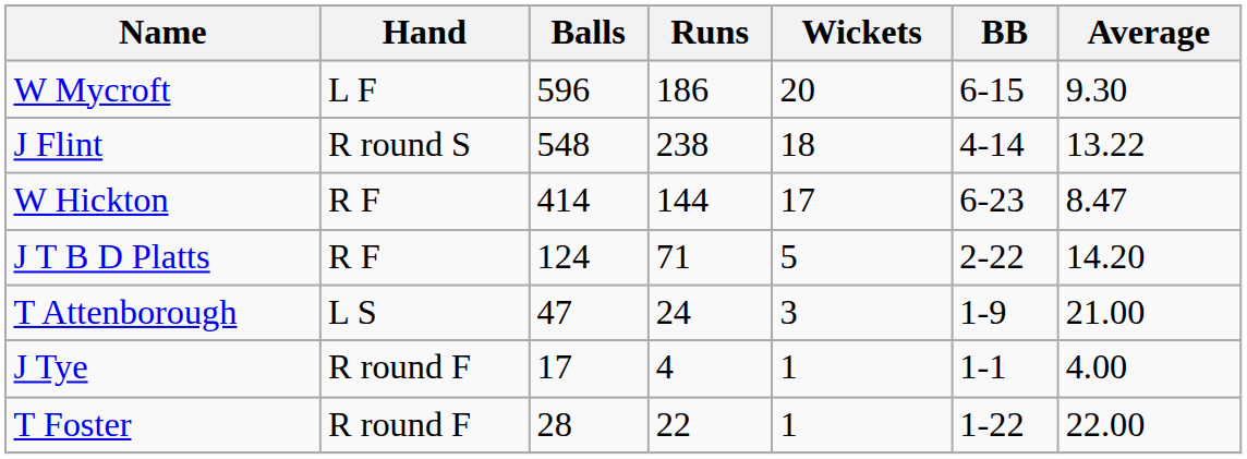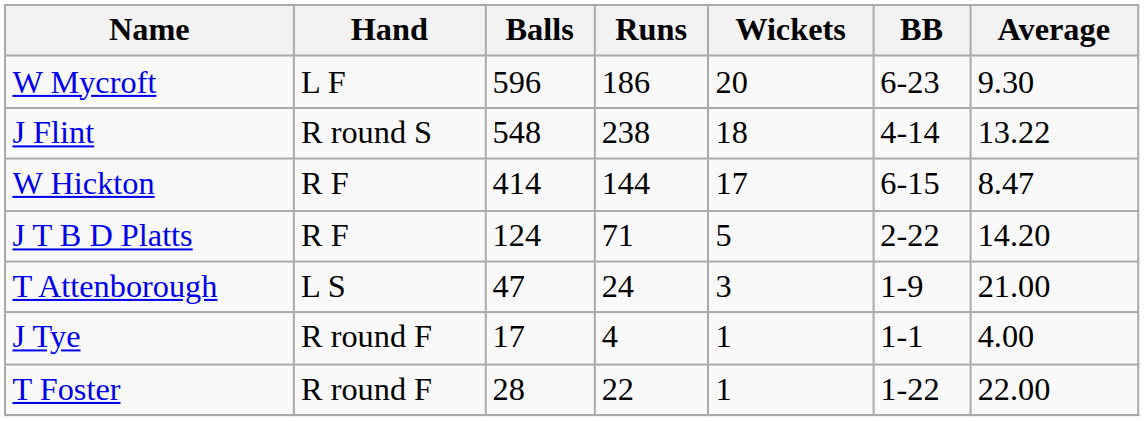W Mycroft | BB: 6-15 -> 6-23
W Hickton | BB: 6-23 -> 6-15
